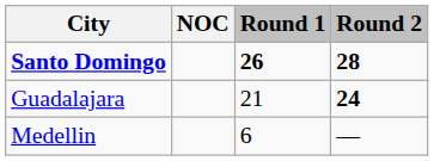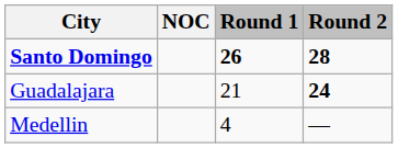Medellin | Round 1: 6 -> 4
